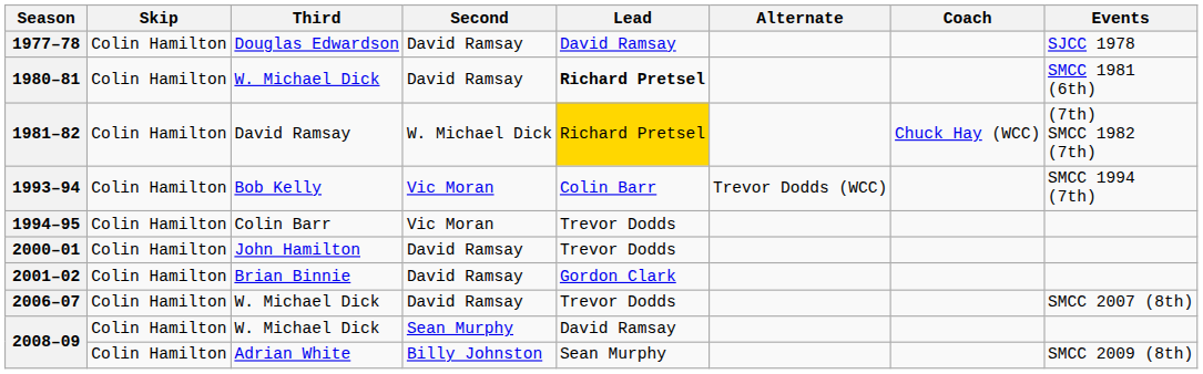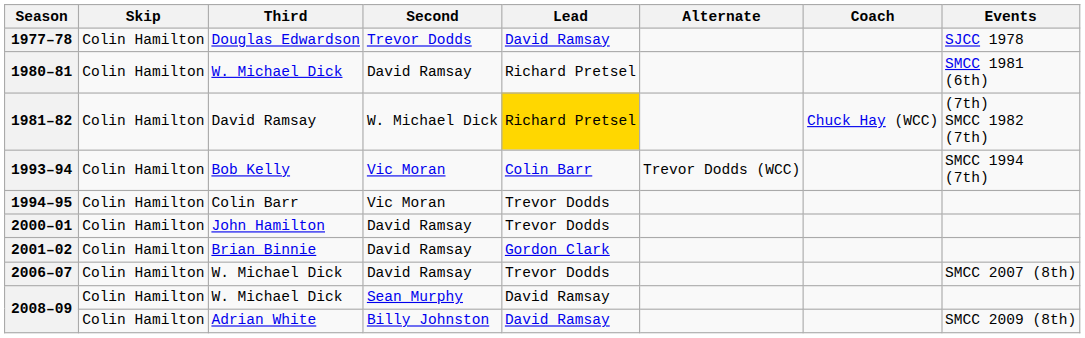1977–78 | Second: David Ramsay -> Trevor Dodds
1980–81 | Lead: bold -> normal
2008–09 / Adrian White | Lead: Sean Murphy -> David Ramsay
